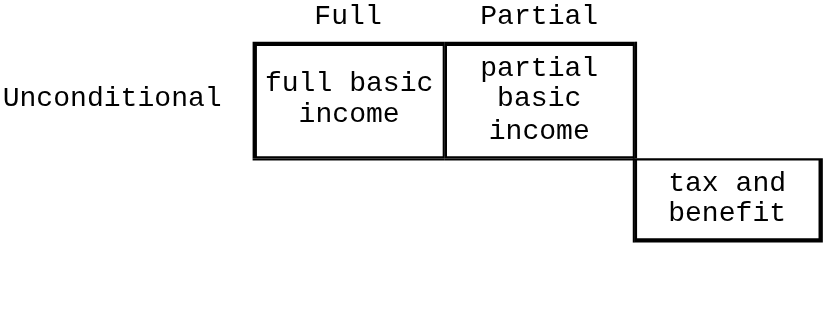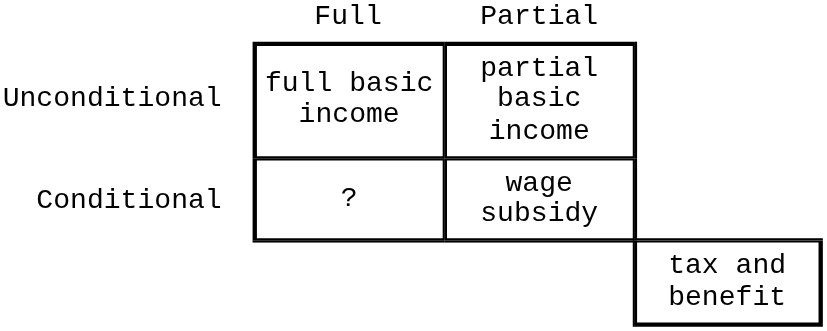+ row: Conditional | ? | wage subsidy
